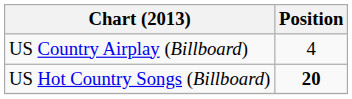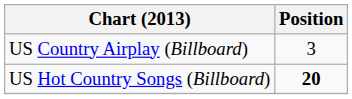US Country Airplay (Billboard) | Position: 4 -> 3
